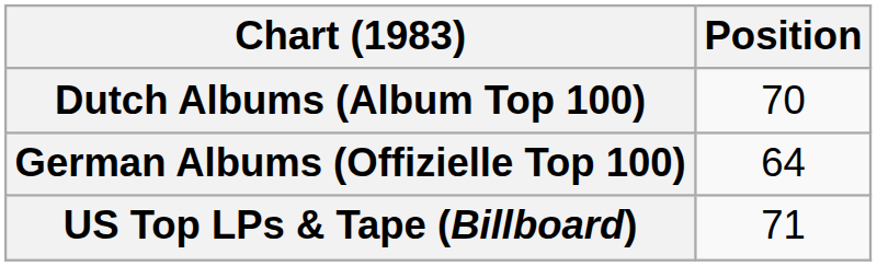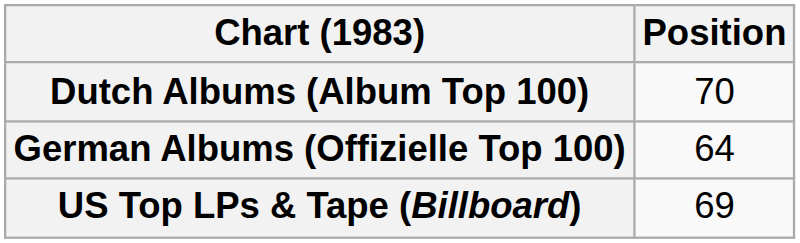US Top LPs & Tape (Billboard) | Position: 71 -> 69
